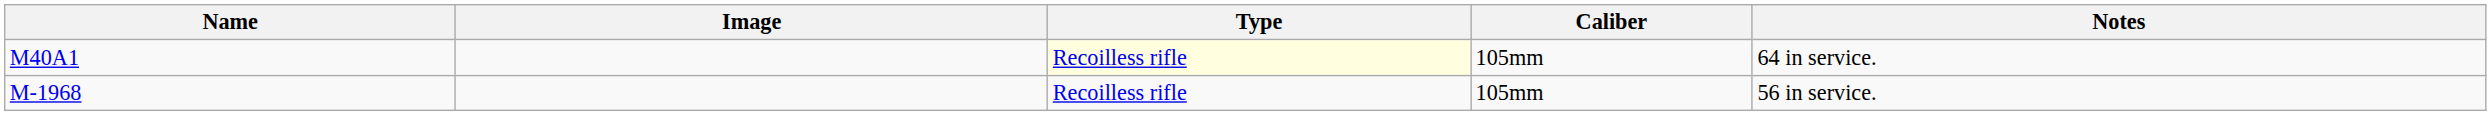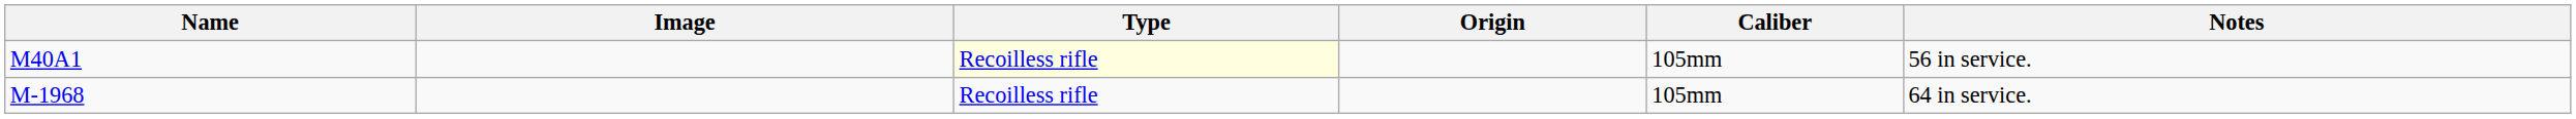+ column: Origin
M40A1 | Notes: 64 in service. -> 56 in service.
M-1968 | Notes: 56 in service. -> 64 in service.
